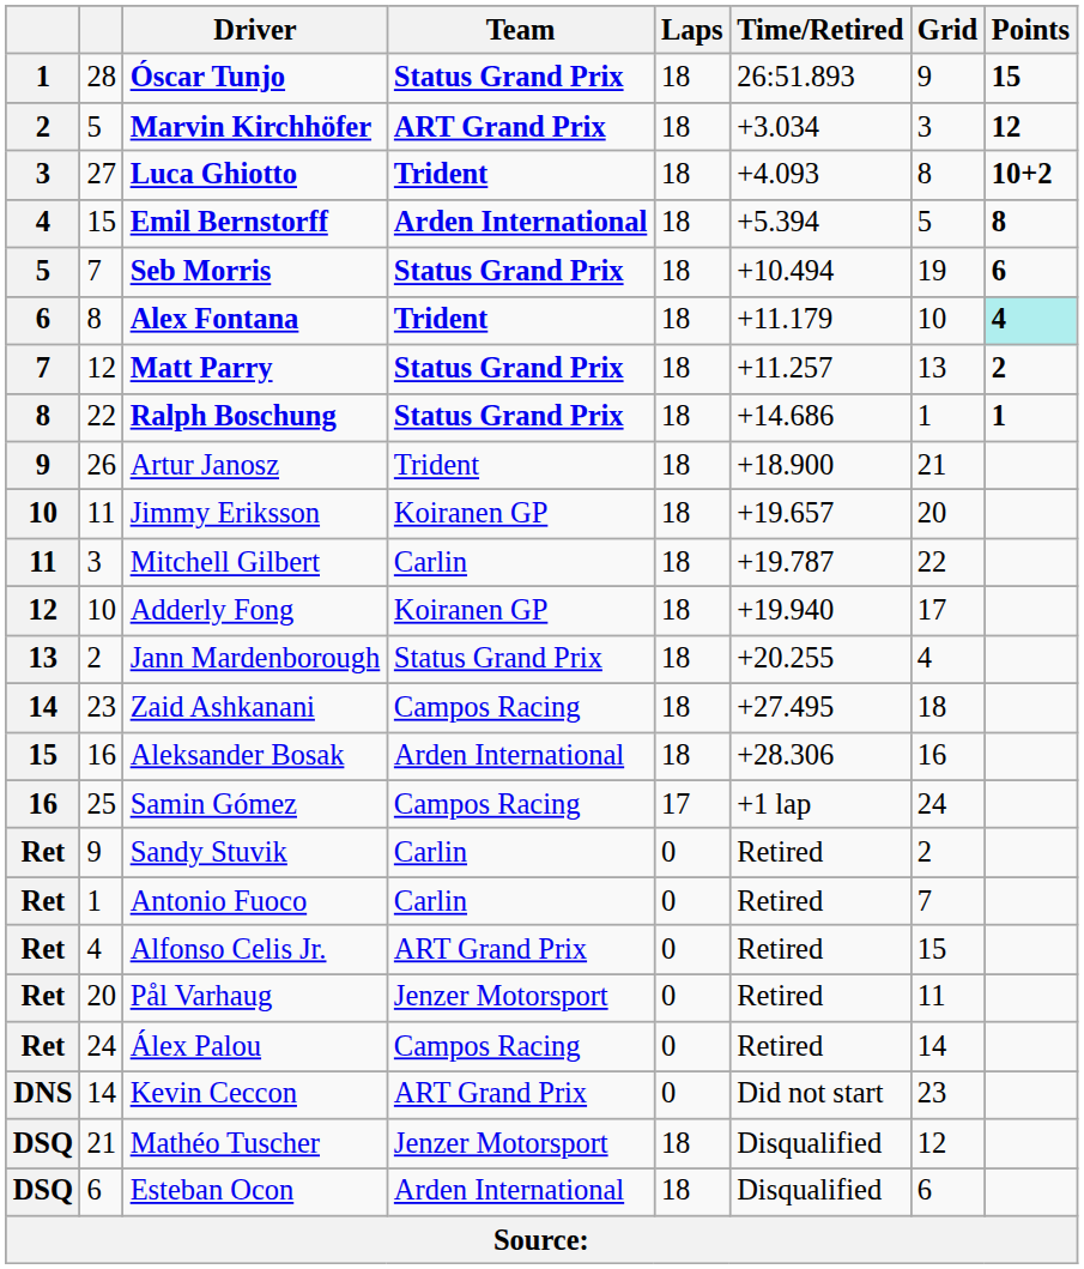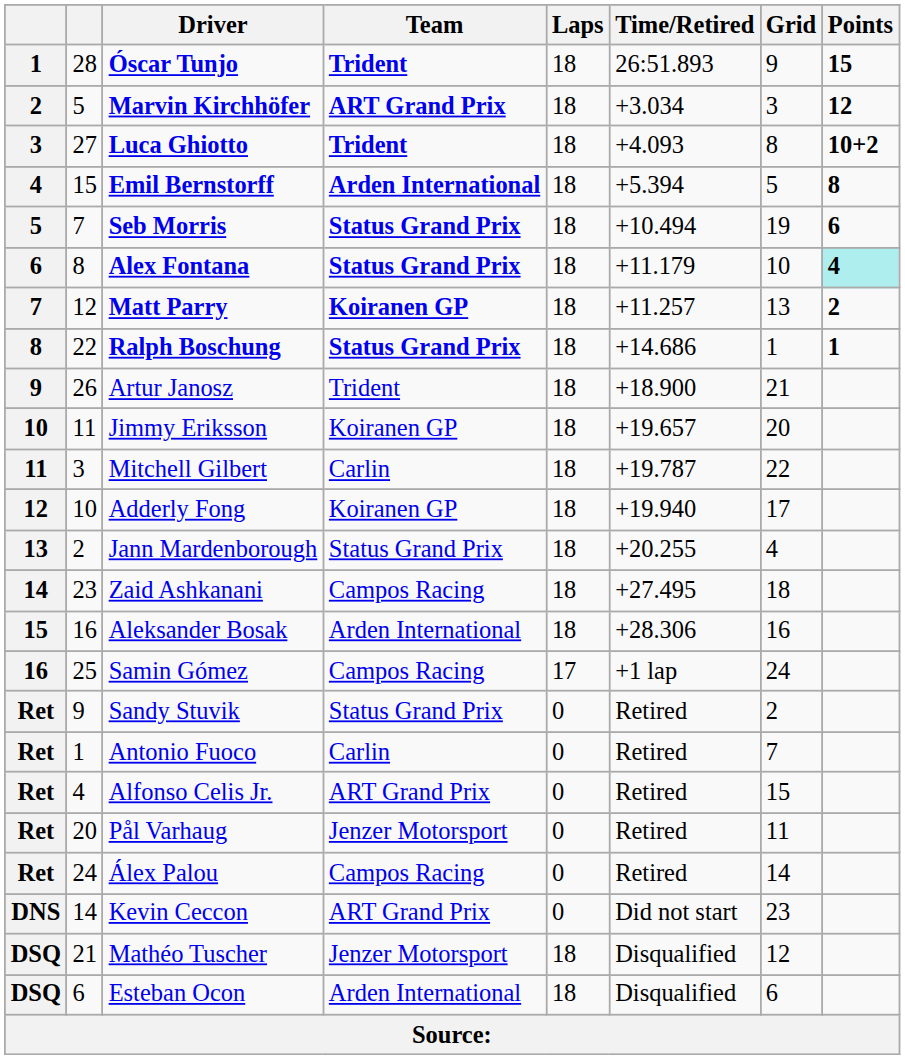Óscar Tunjo | Team: Status Grand Prix -> Trident
Alex Fontana | Team: Trident -> Status Grand Prix
Matt Parry | Team: Status Grand Prix -> Koiranen GP
Sandy Stuvik | Team: Carlin -> Status Grand Prix
